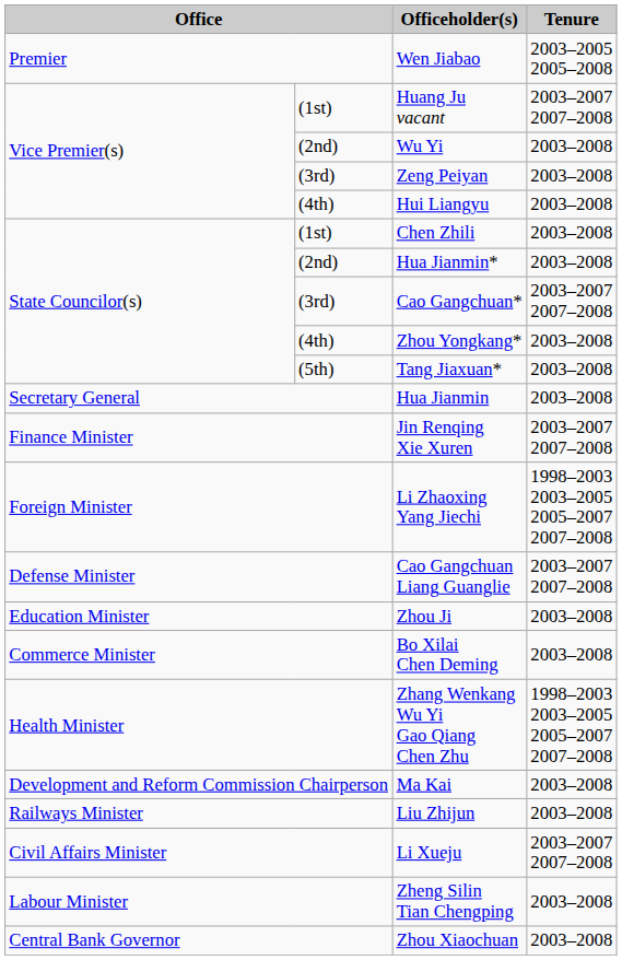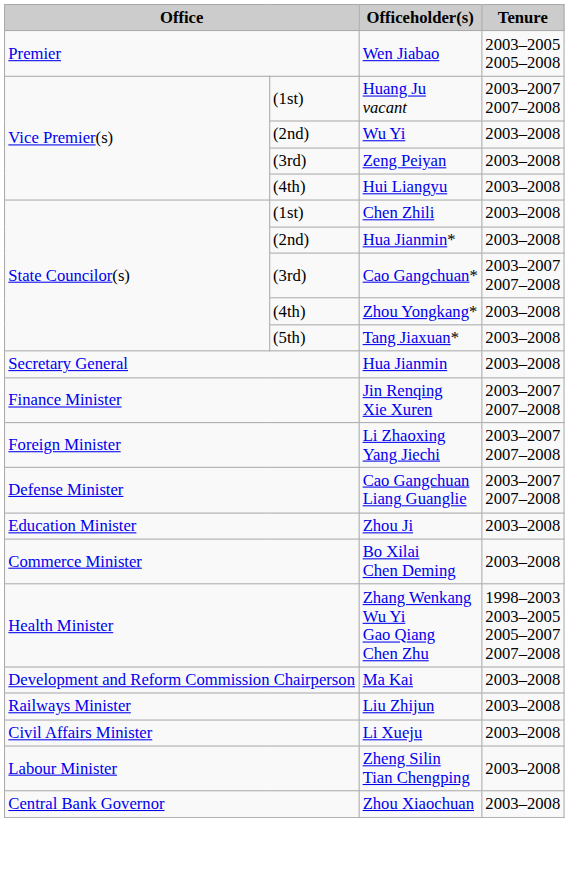Li Zhaoxing Yang Jiechi | Tenure: 1998–2003 2003–2005 2005–2007 2007–2008 -> 2003–2007 2007–2008
Li Xueju | Tenure: 2003–2007 2007–2008 -> 2003–2008
